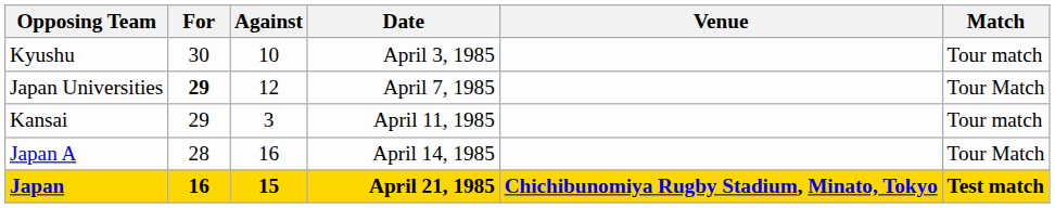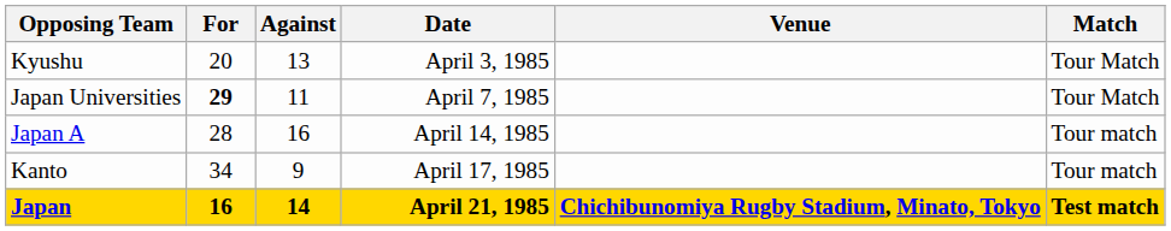Kyushu | For: 30 -> 20
Kyushu | Against: 10 -> 13
Kyushu | Match: Tour match -> Tour Match
Japan Universities | Against: 12 -> 11
- row: Kansai | 29 | 3 | April 11, 1985 | Tour match
Japan A | Match: Tour Match -> Tour match
+ row: Kanto | 34 | 9 | April 17, 1985 | Tour match
Japan | Against: 15 -> 14
